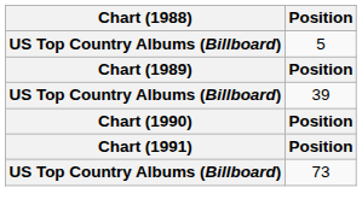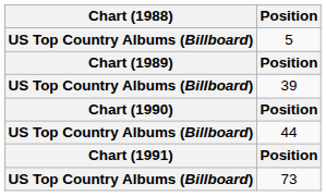+ row: US Top Country Albums (Billboard) | 44
